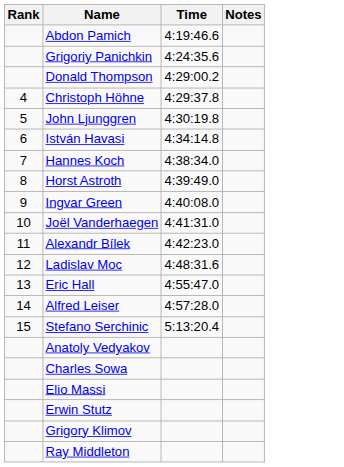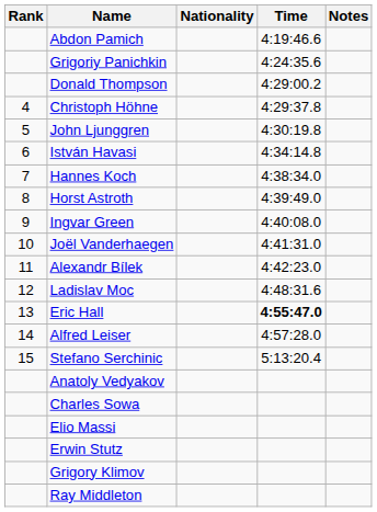+ column: Nationality
Eric Hall | Time: normal -> bold
